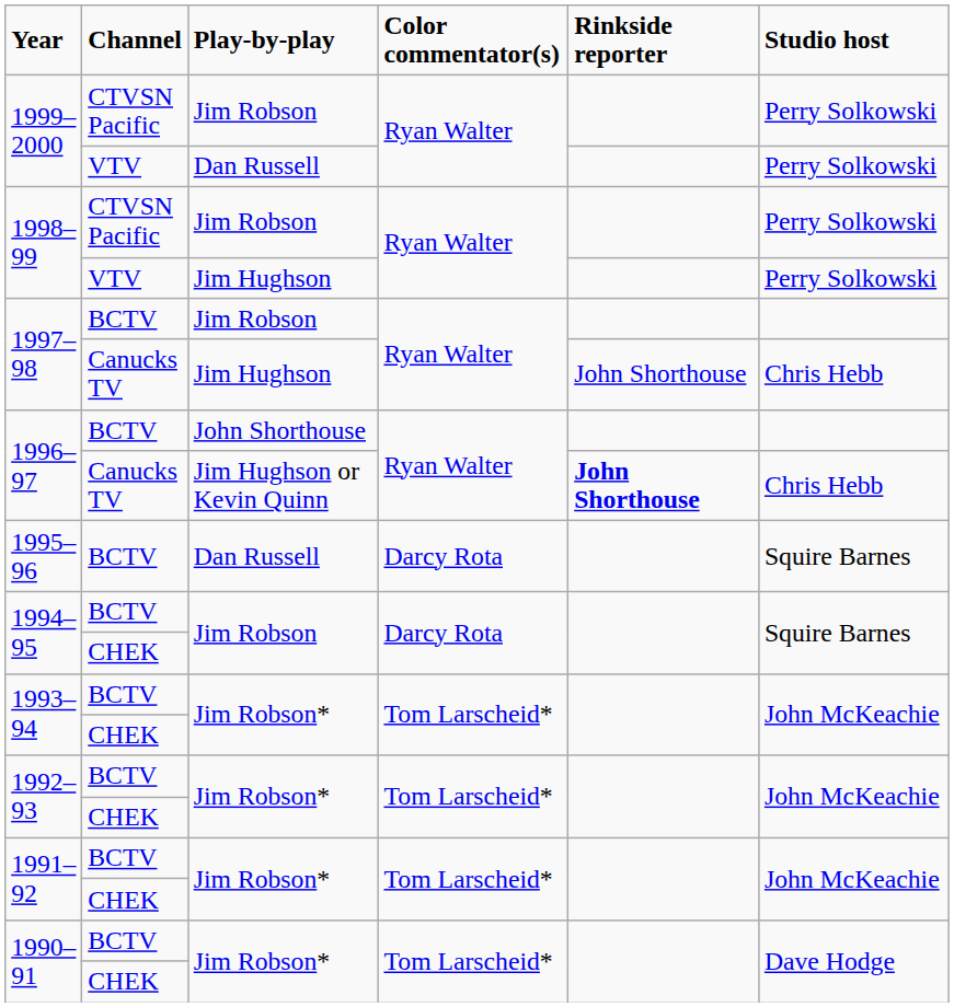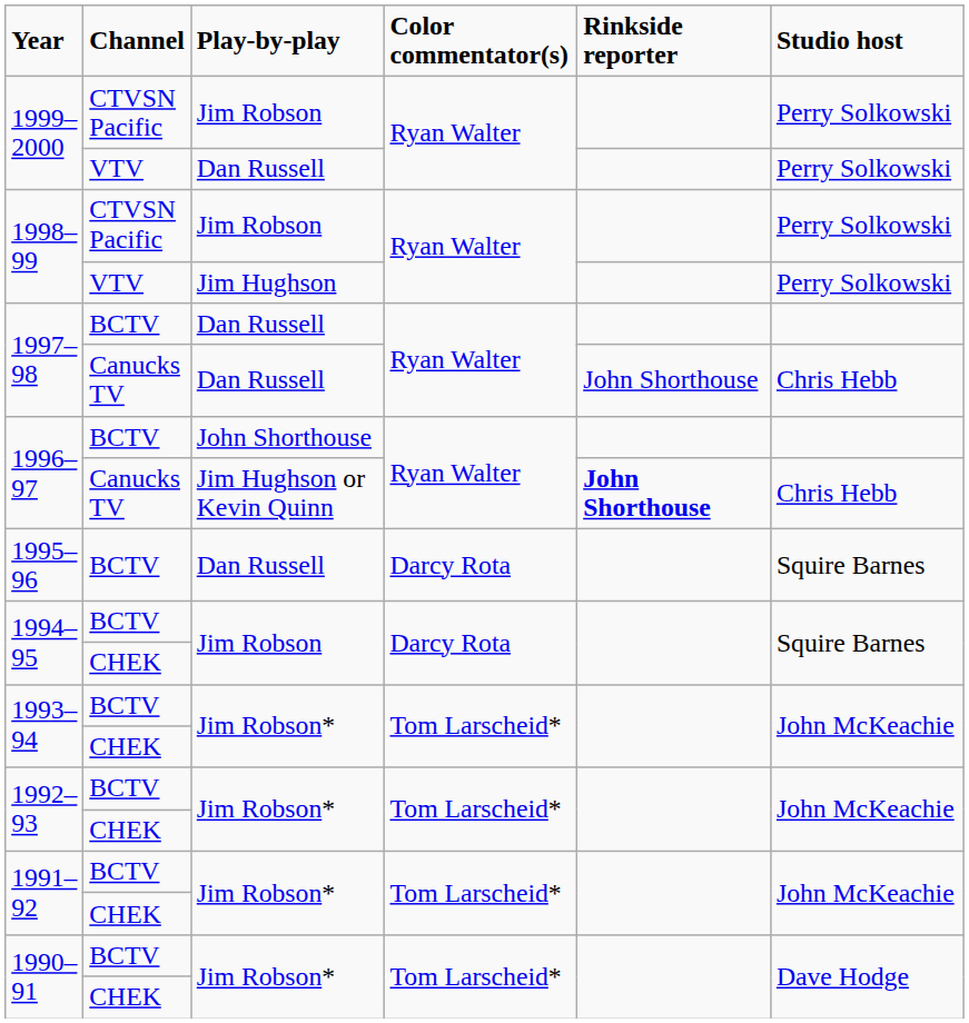1997–98 / BCTV | Play-by-play: Jim Robson -> Dan Russell
1997–98 / Canucks TV | Play-by-play: Jim Hughson -> Dan Russell
